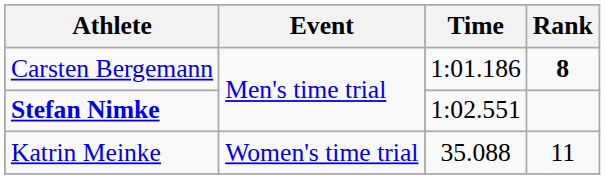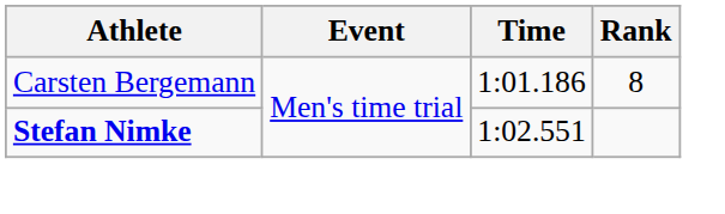Carsten Bergemann | Rank: bold -> normal
- row: Katrin Meinke | Women's time trial | 35.088 | 11
